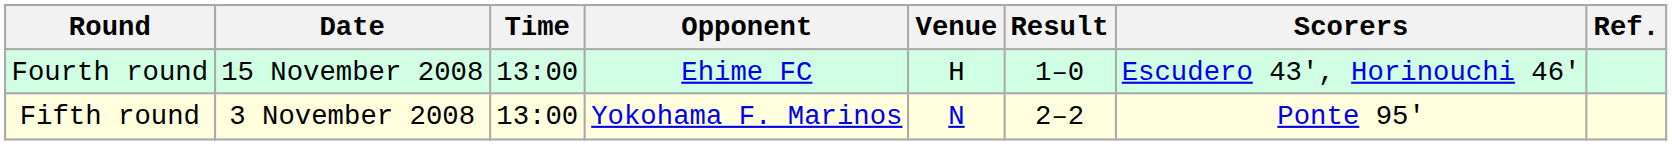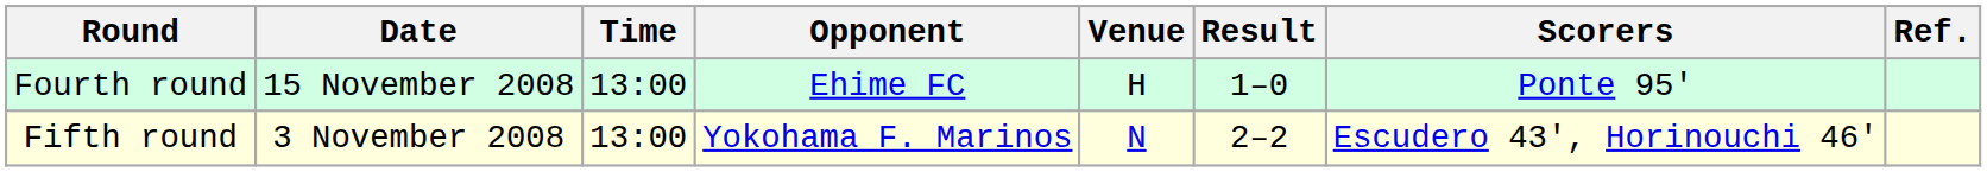Fourth round | Scorers: Escudero 43', Horinouchi 46' -> Ponte 95'
Fifth round | Scorers: Ponte 95' -> Escudero 43', Horinouchi 46'
